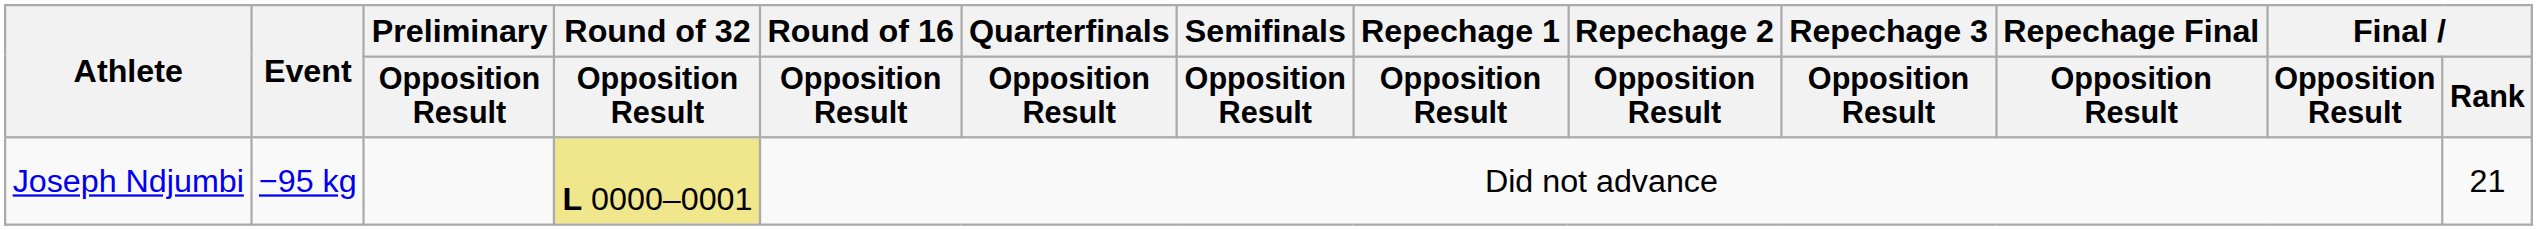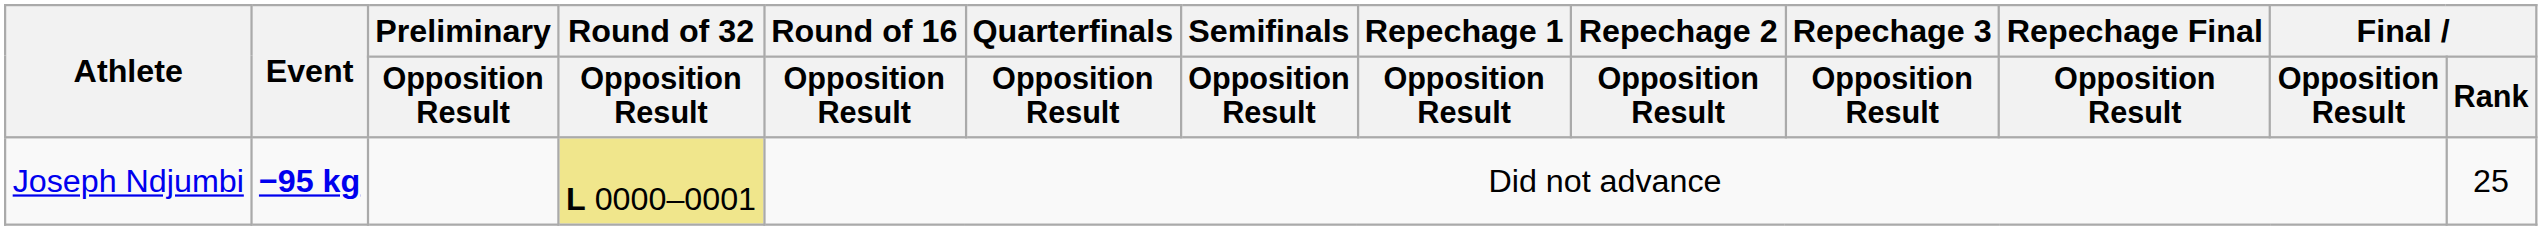Joseph Ndjumbi | Event: normal -> bold
Joseph Ndjumbi | Final / Rank: 21 -> 25
